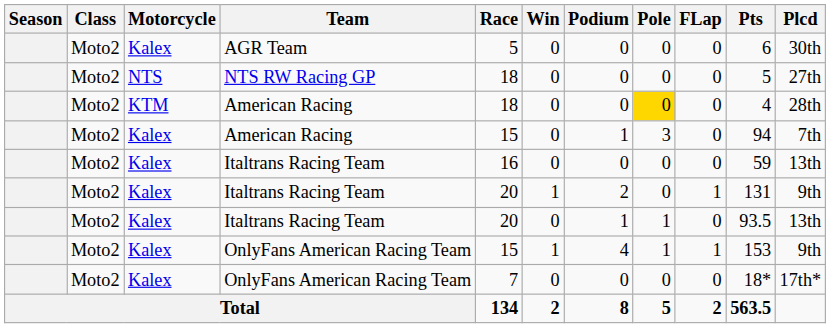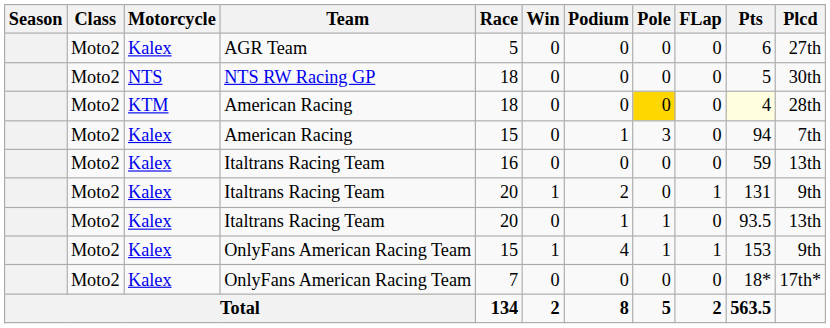AGR Team | Plcd: 30th -> 27th
NTS RW Racing GP | Plcd: 27th -> 30th
KTM / American Racing | Pts: no background -> lightyellow background
